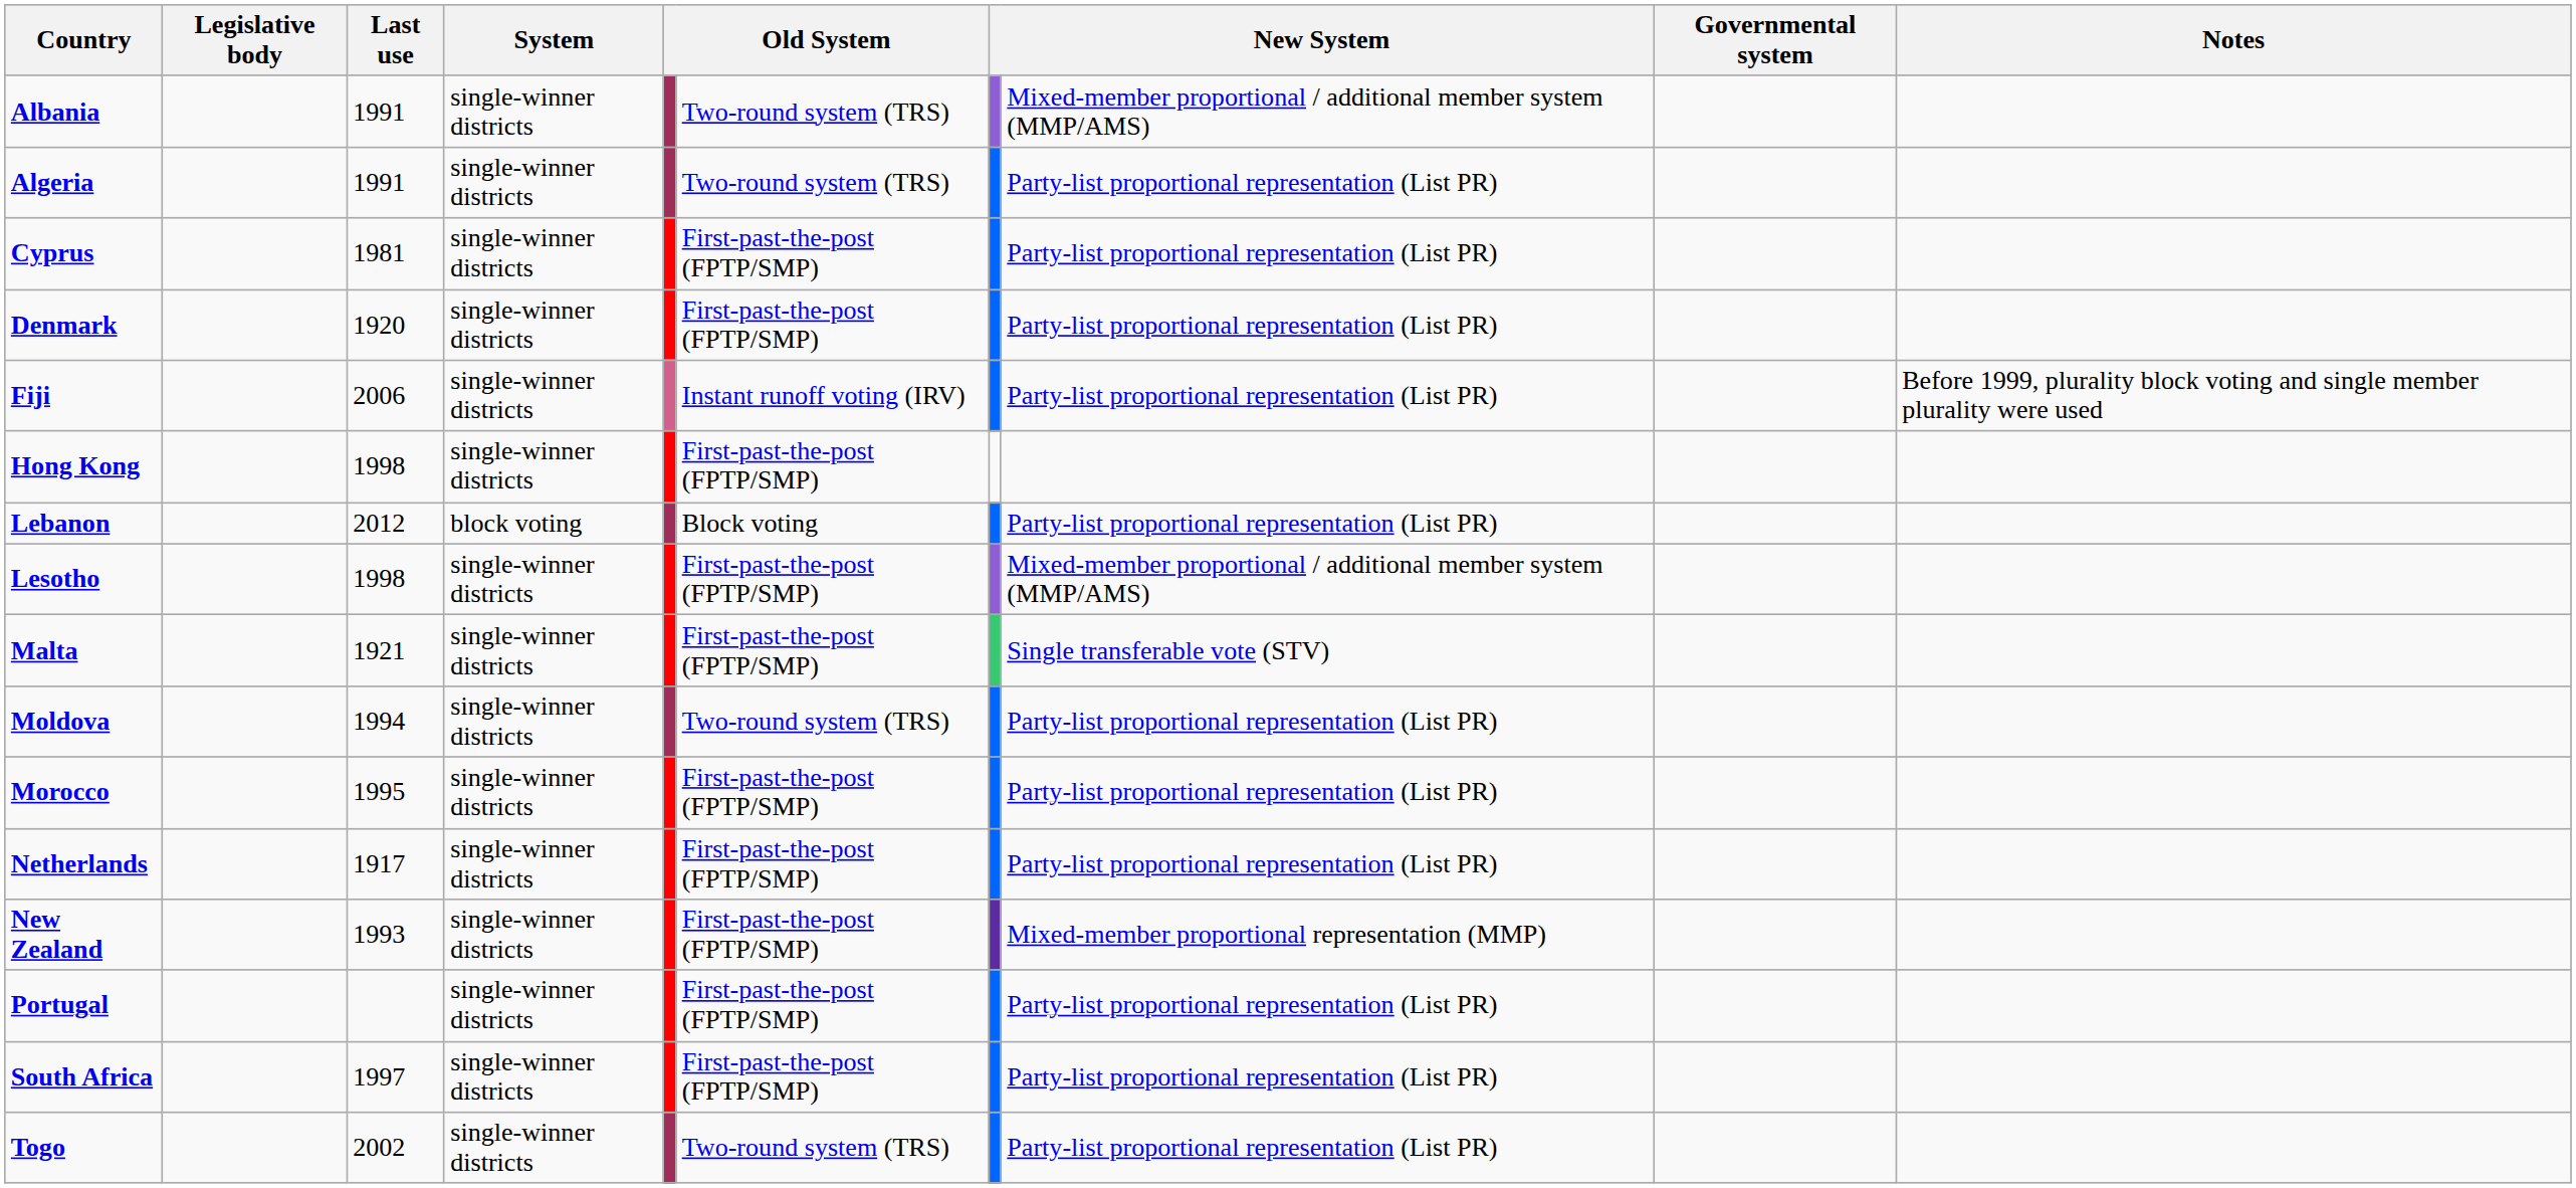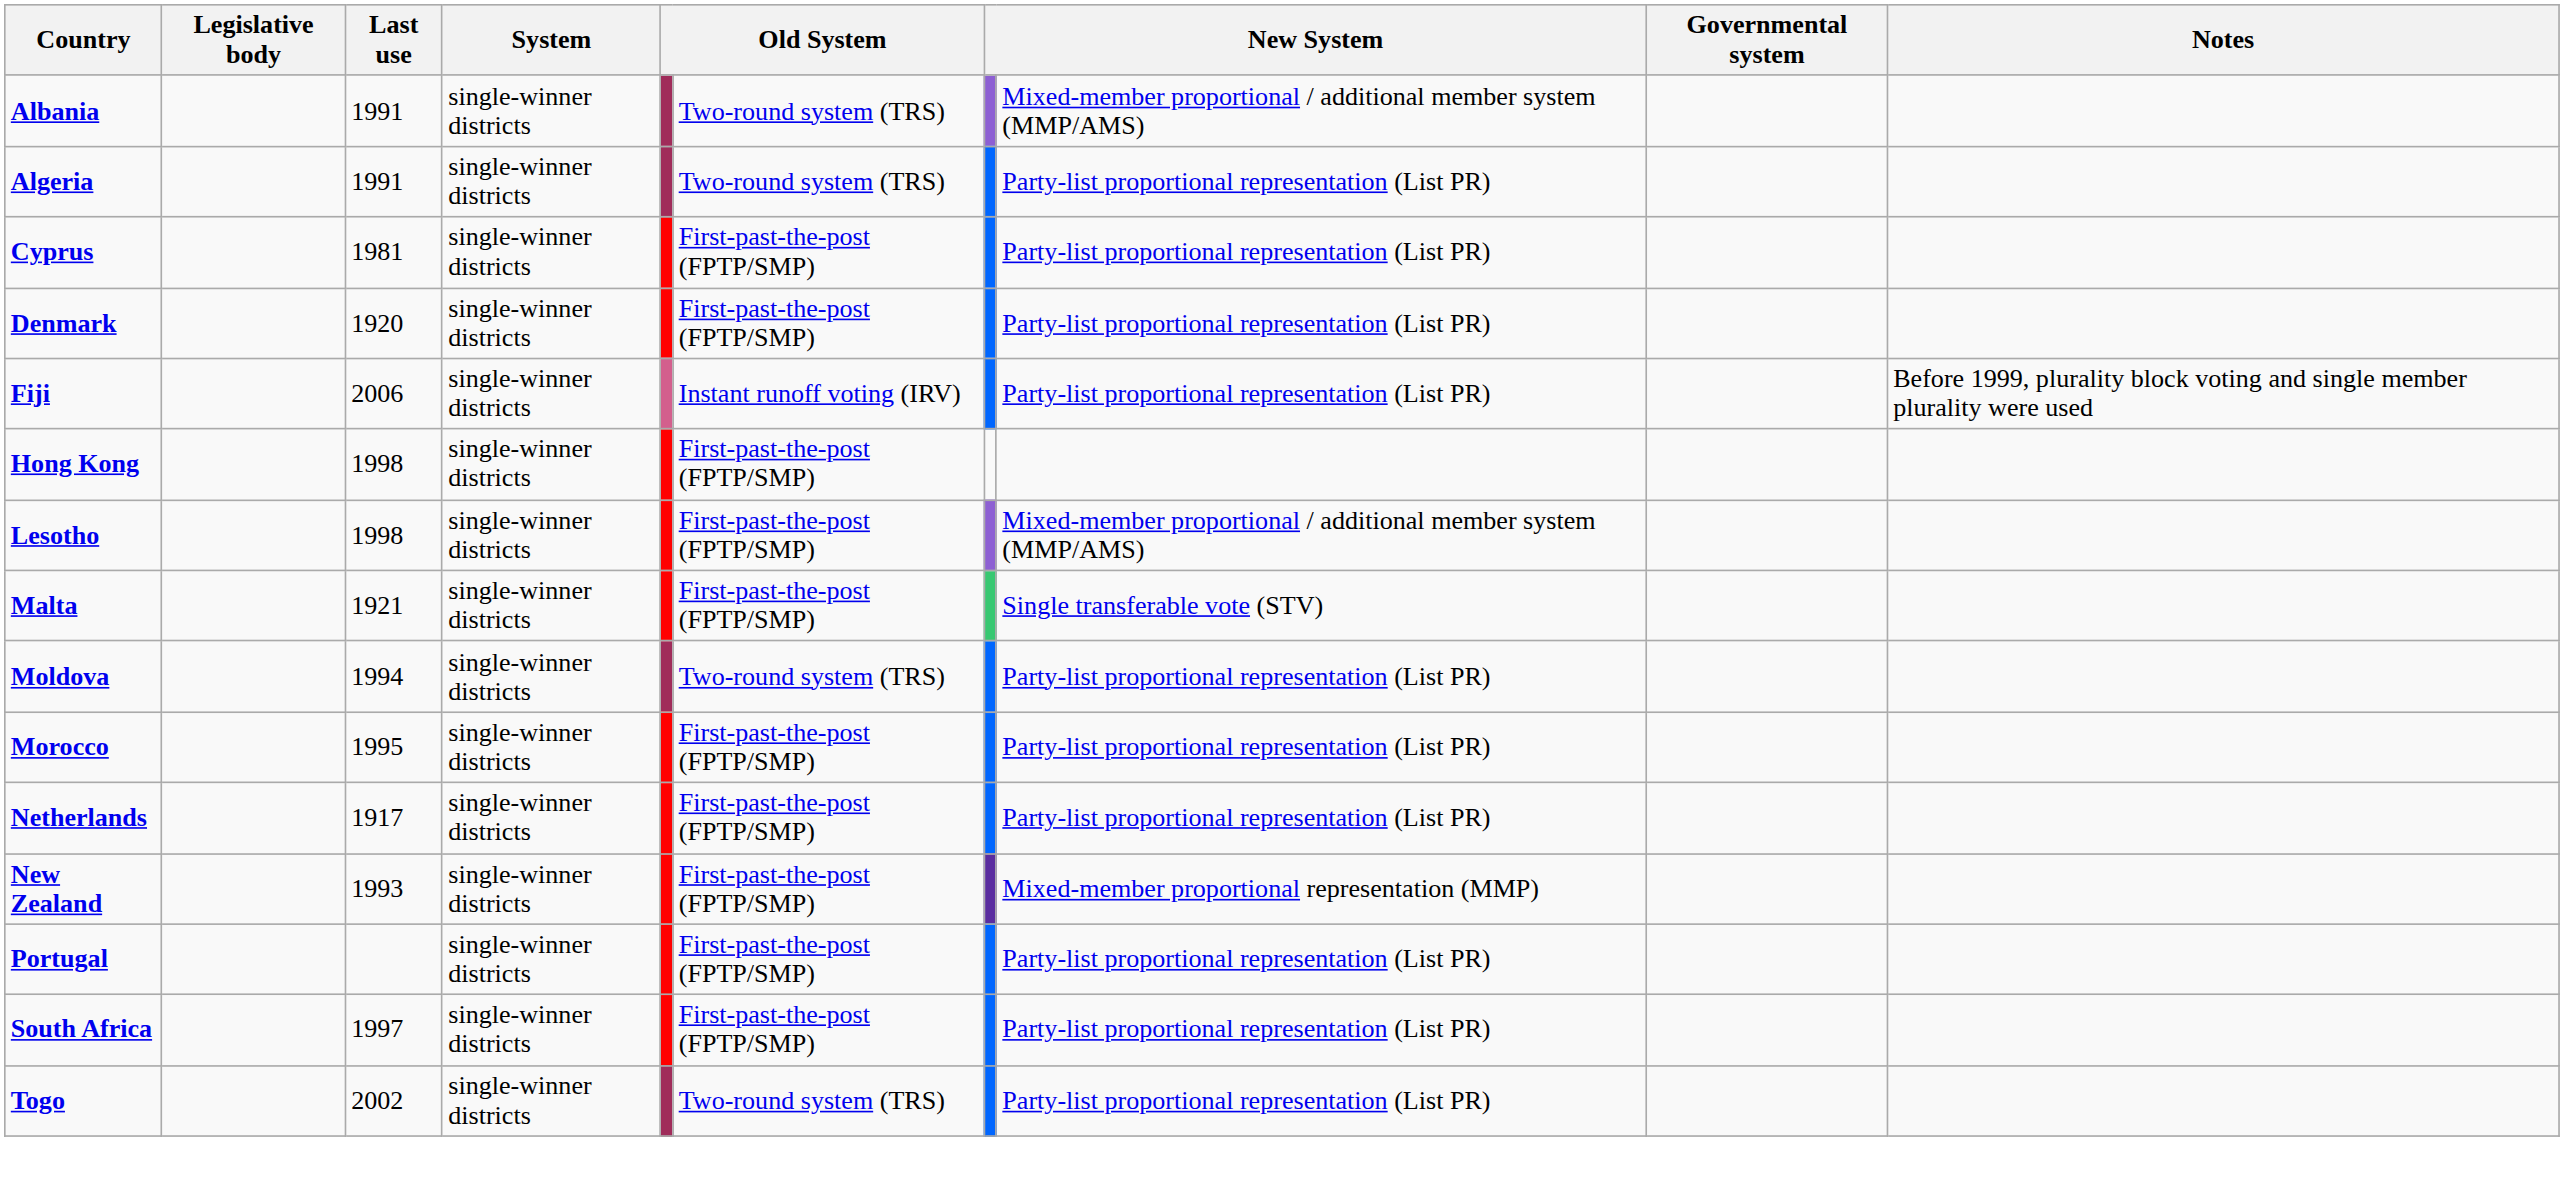- row: Lebanon | 2012 | block voting | Block voting | Party-list proportional representation (List PR)
